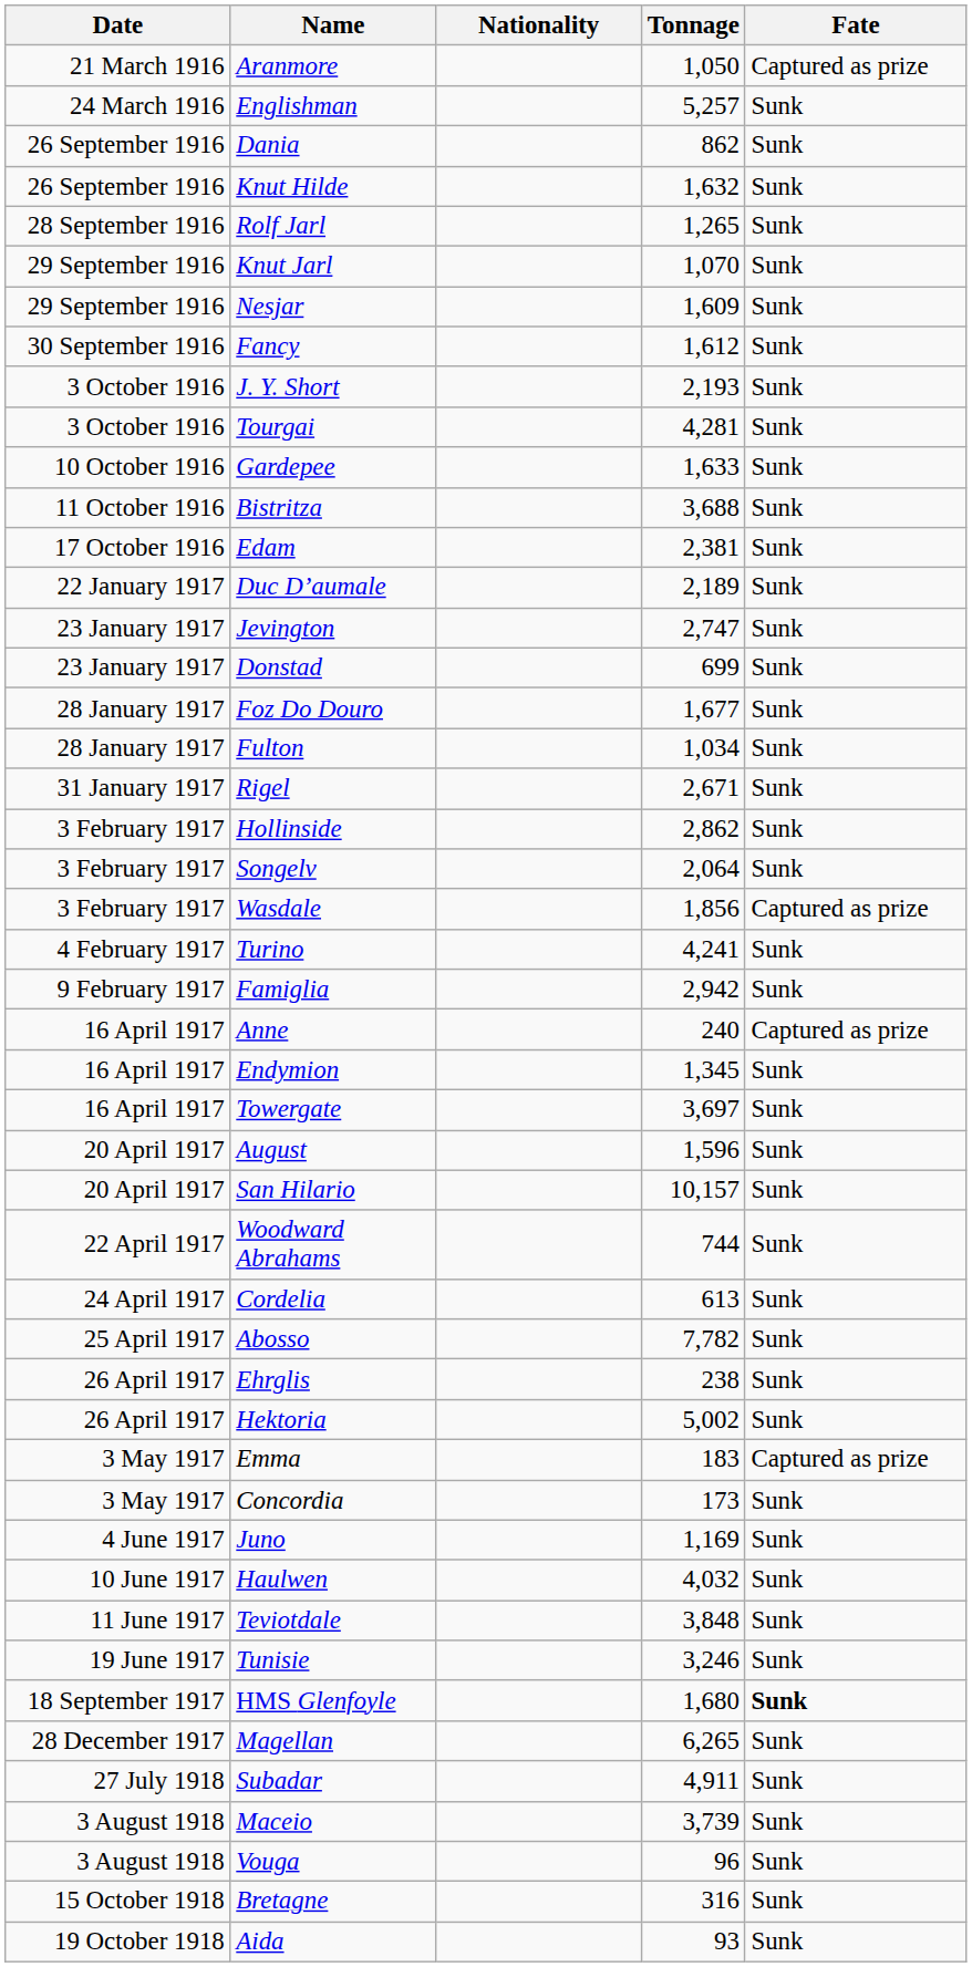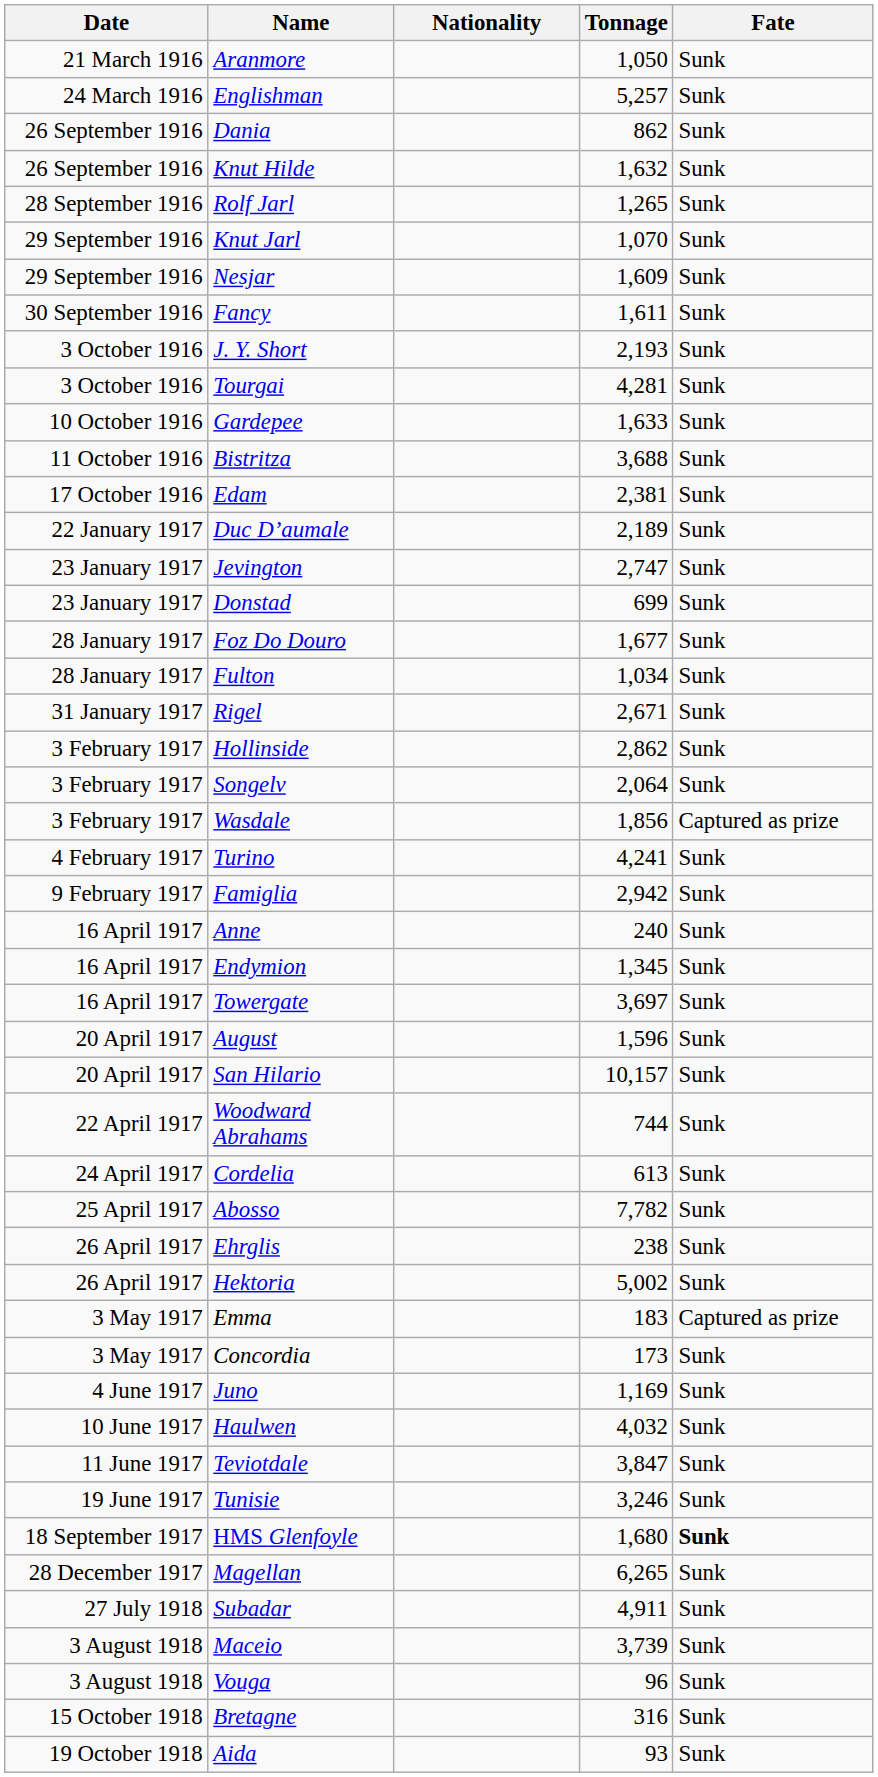Aranmore | Fate: Captured as prize -> Sunk
Fancy | Tonnage: 1,612 -> 1,611
Anne | Fate: Captured as prize -> Sunk
Teviotdale | Tonnage: 3,848 -> 3,847
